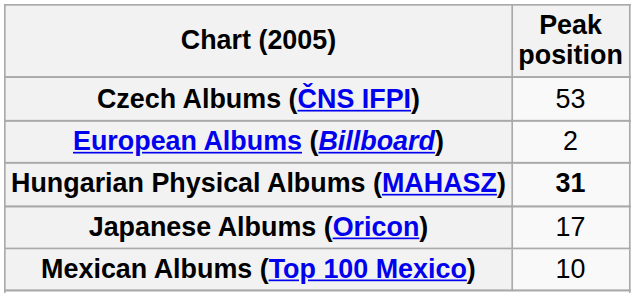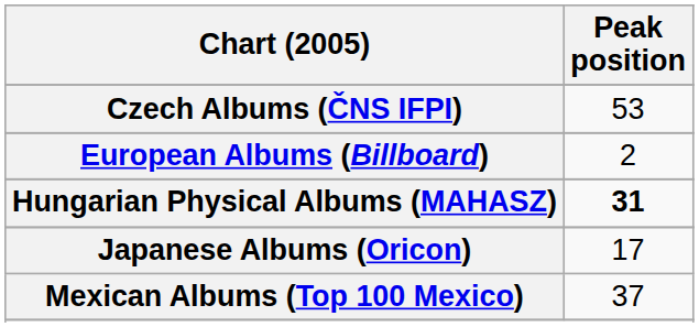Mexican Albums (Top 100 Mexico) | Peak position: 10 -> 37
